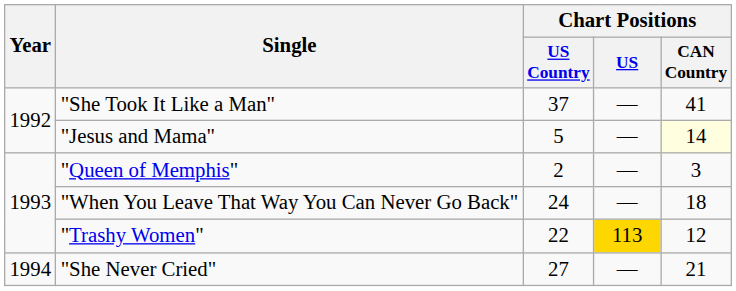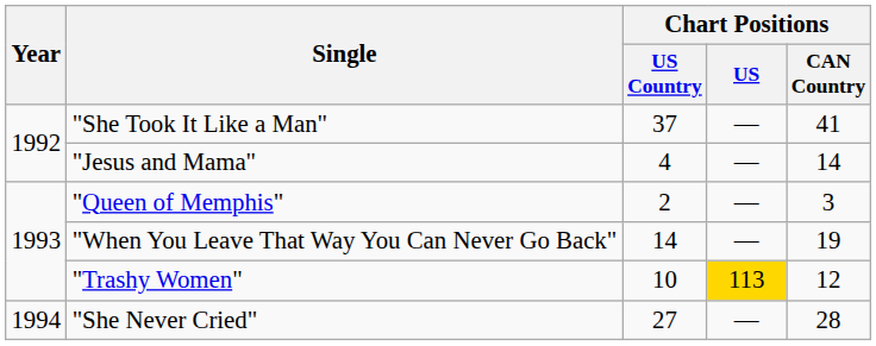"Jesus and Mama" | Chart Positions / US Country: 5 -> 4
"Jesus and Mama" | Chart Positions / CAN Country: lightyellow background -> no background
"When You Leave That Way You Can Never Go Back" | Chart Positions / US Country: 24 -> 14
"When You Leave That Way You Can Never Go Back" | Chart Positions / CAN Country: 18 -> 19
"Trashy Women" | Chart Positions / US Country: 22 -> 10
"She Never Cried" | Chart Positions / CAN Country: 21 -> 28
